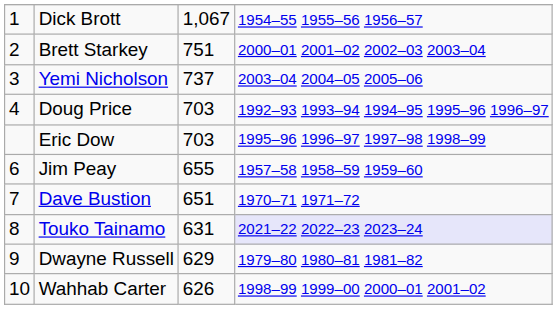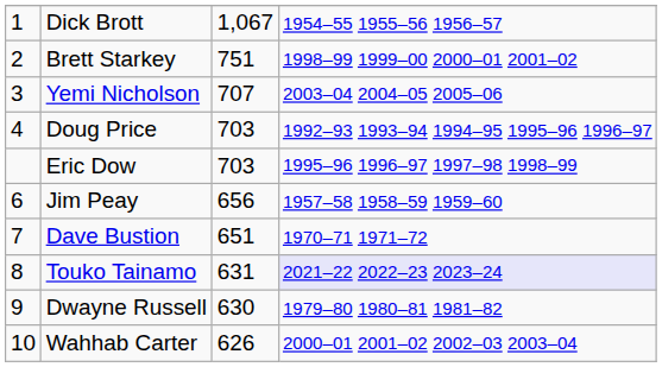Brett Starkey | column 4: 2000–01 2001–02 2002–03 2003–04 -> 1998–99 1999–00 2000–01 2001–02
Yemi Nicholson | column 3: 737 -> 707
Jim Peay | column 3: 655 -> 656
Dwayne Russell | column 3: 629 -> 630
Wahhab Carter | column 4: 1998–99 1999–00 2000–01 2001–02 -> 2000–01 2001–02 2002–03 2003–04
